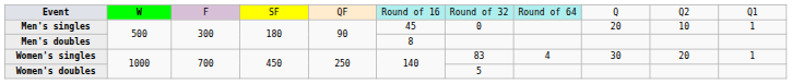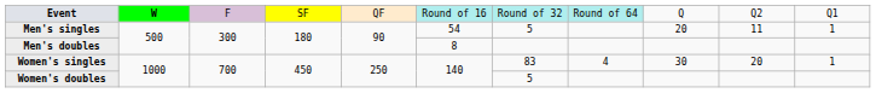Men's singles | column 6: 45 -> 54
Men's singles | column 7: 0 -> 5
Men's singles | column 10: 10 -> 11
